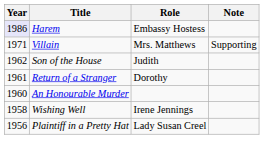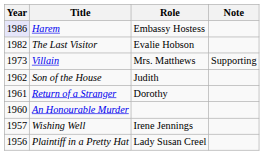+ row: 1982 | The Last Visitor | Evalie Hobson
Villain | Year: 1971 -> 1973
Wishing Well | Year: 1958 -> 1957
